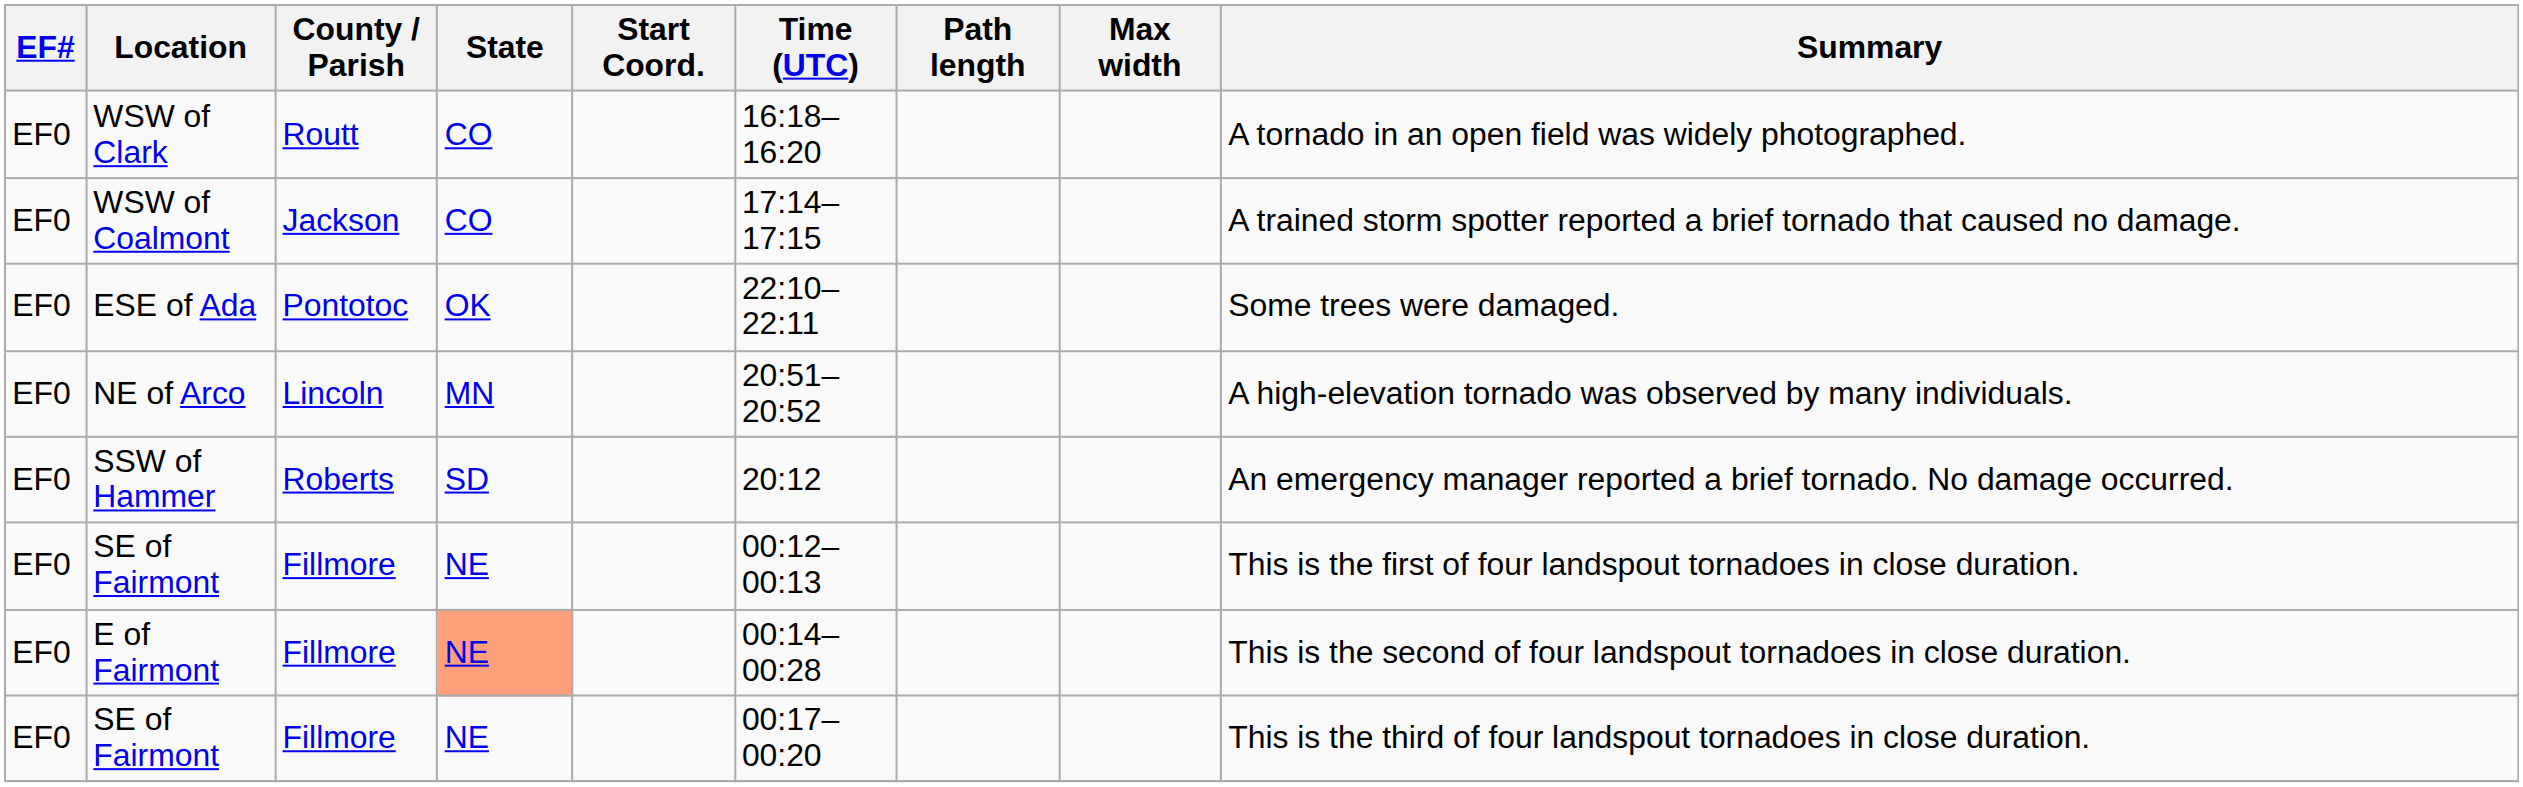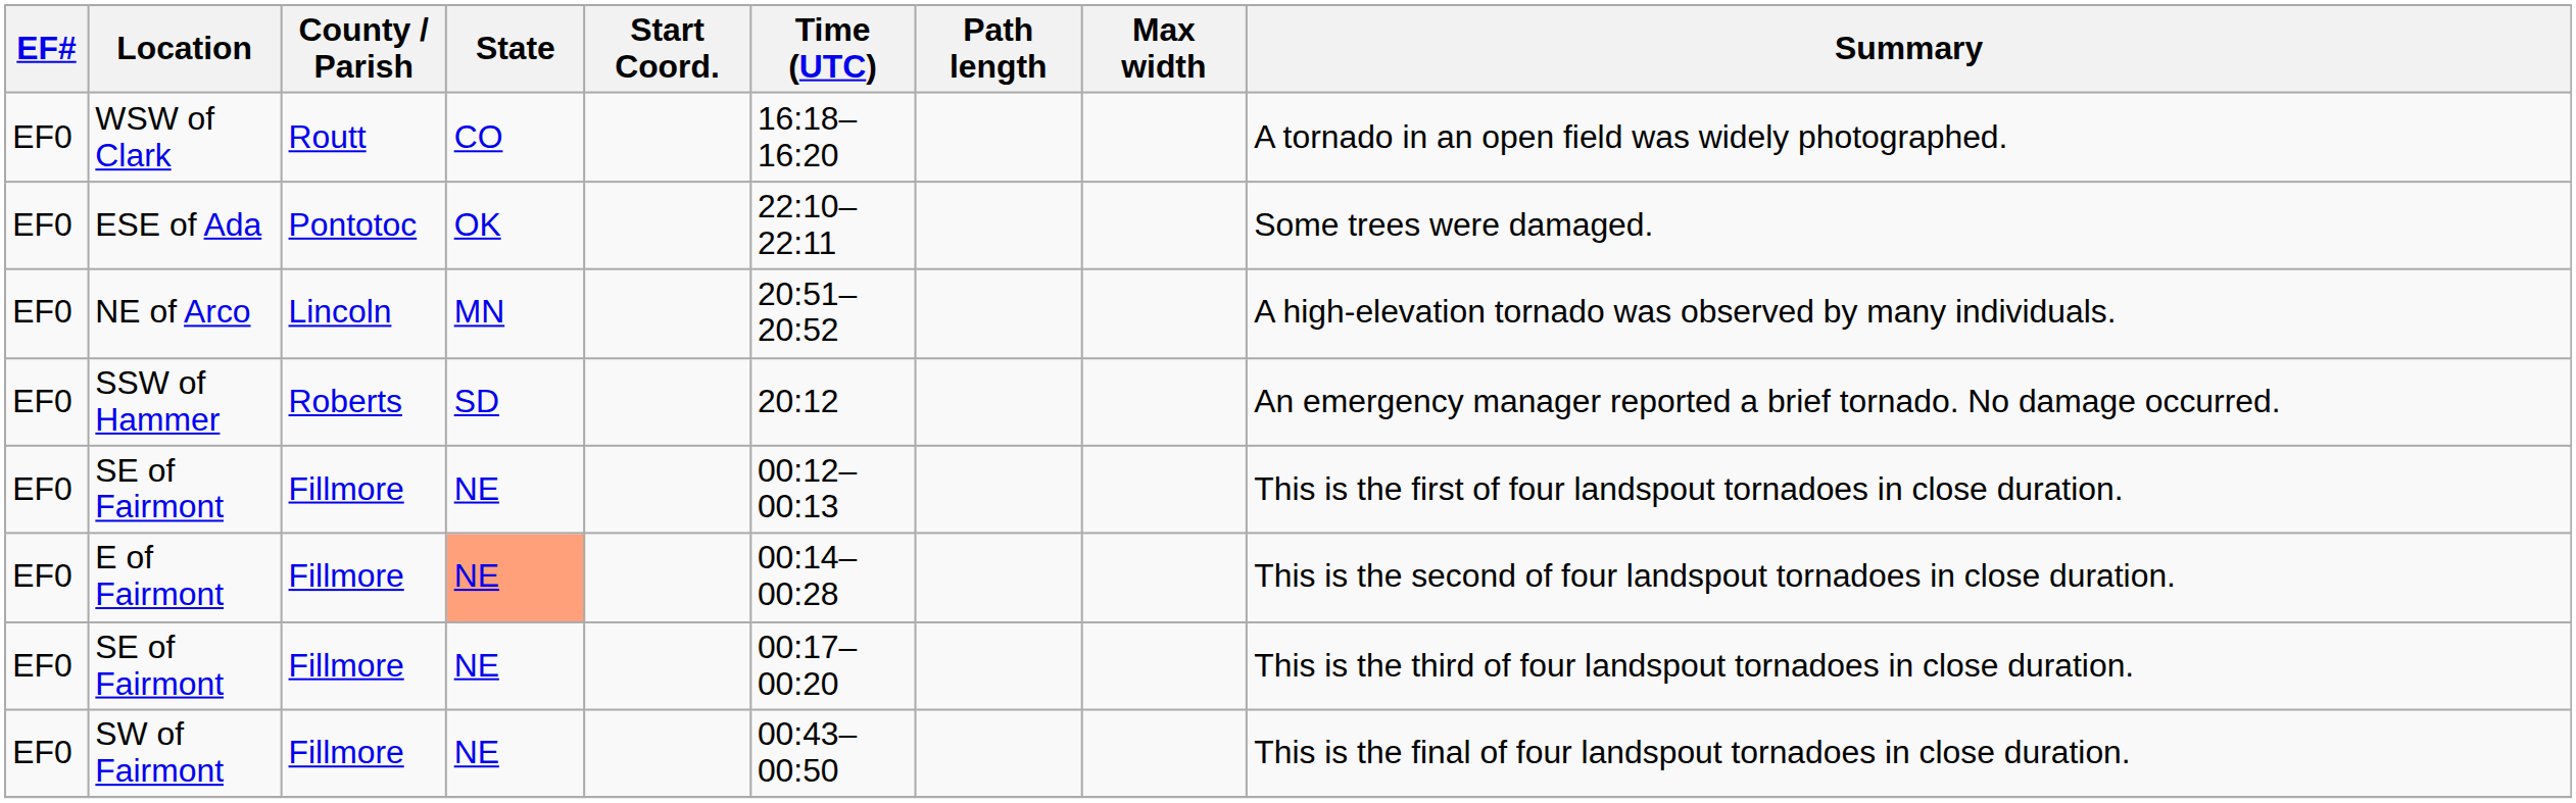- row: EF0 | WSW of Coalmont | Jackson | CO | 17:14–17:15 | A trained storm spotter reported a brief tornado that caused no damage.
+ row: EF0 | SW of Fairmont | Fillmore | NE | 00:43–00:50 | This is the final of four landspout tornadoes in close duration.
